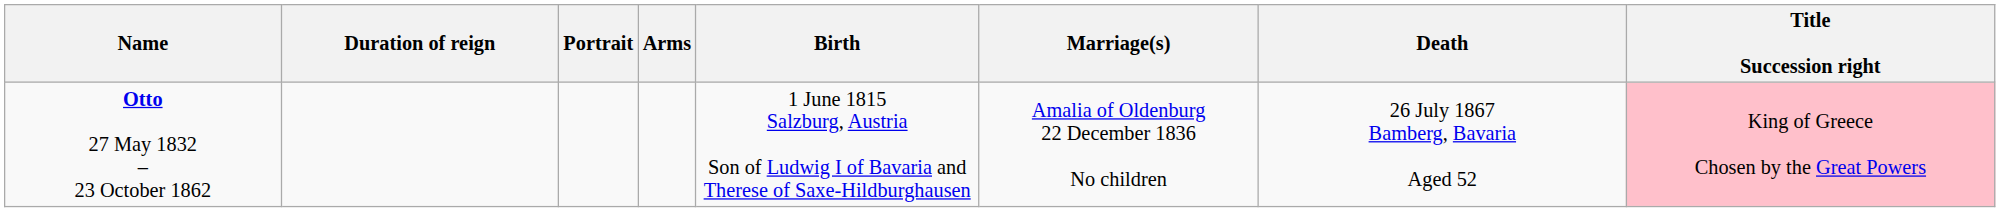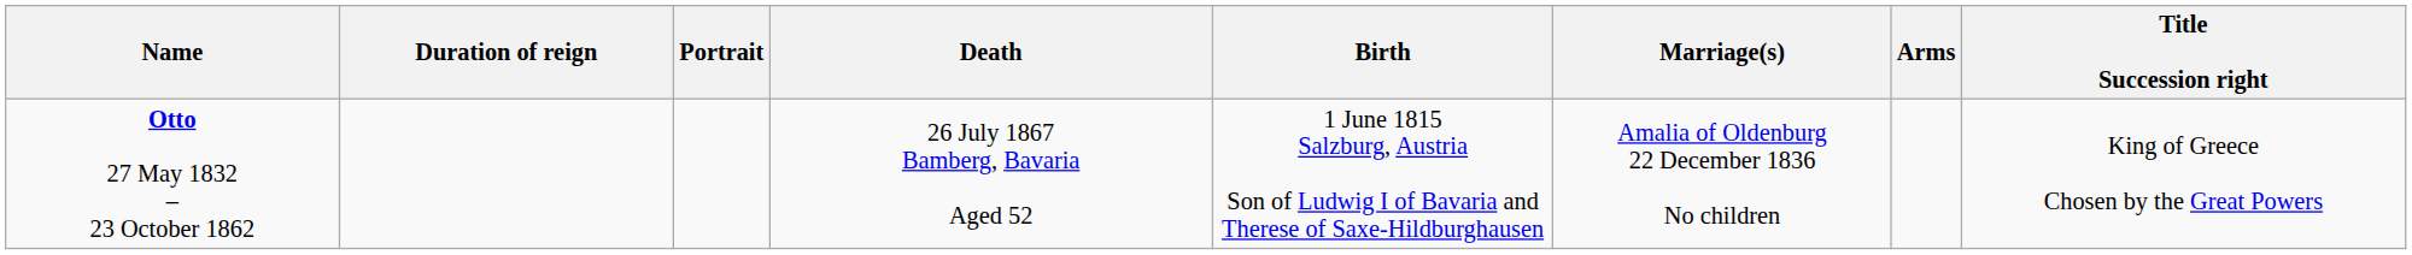columns swapped: Arms <-> Death
Otto 27 May 1832 – 23 October 1862 | Title Succession right: pink background -> no background
